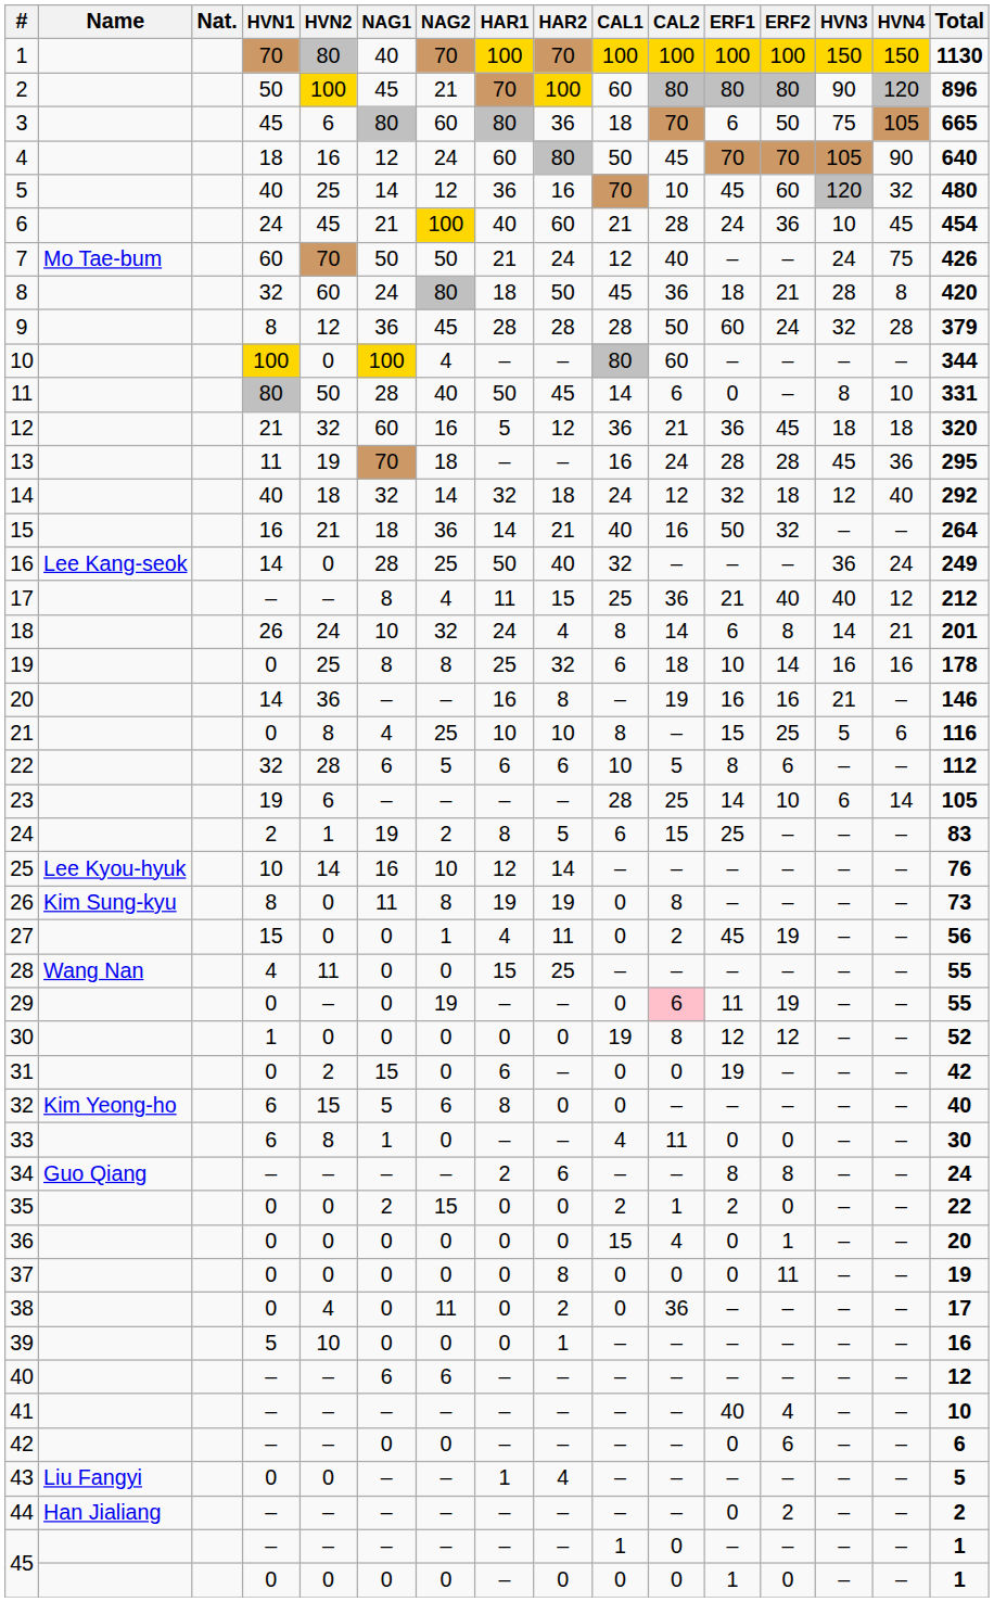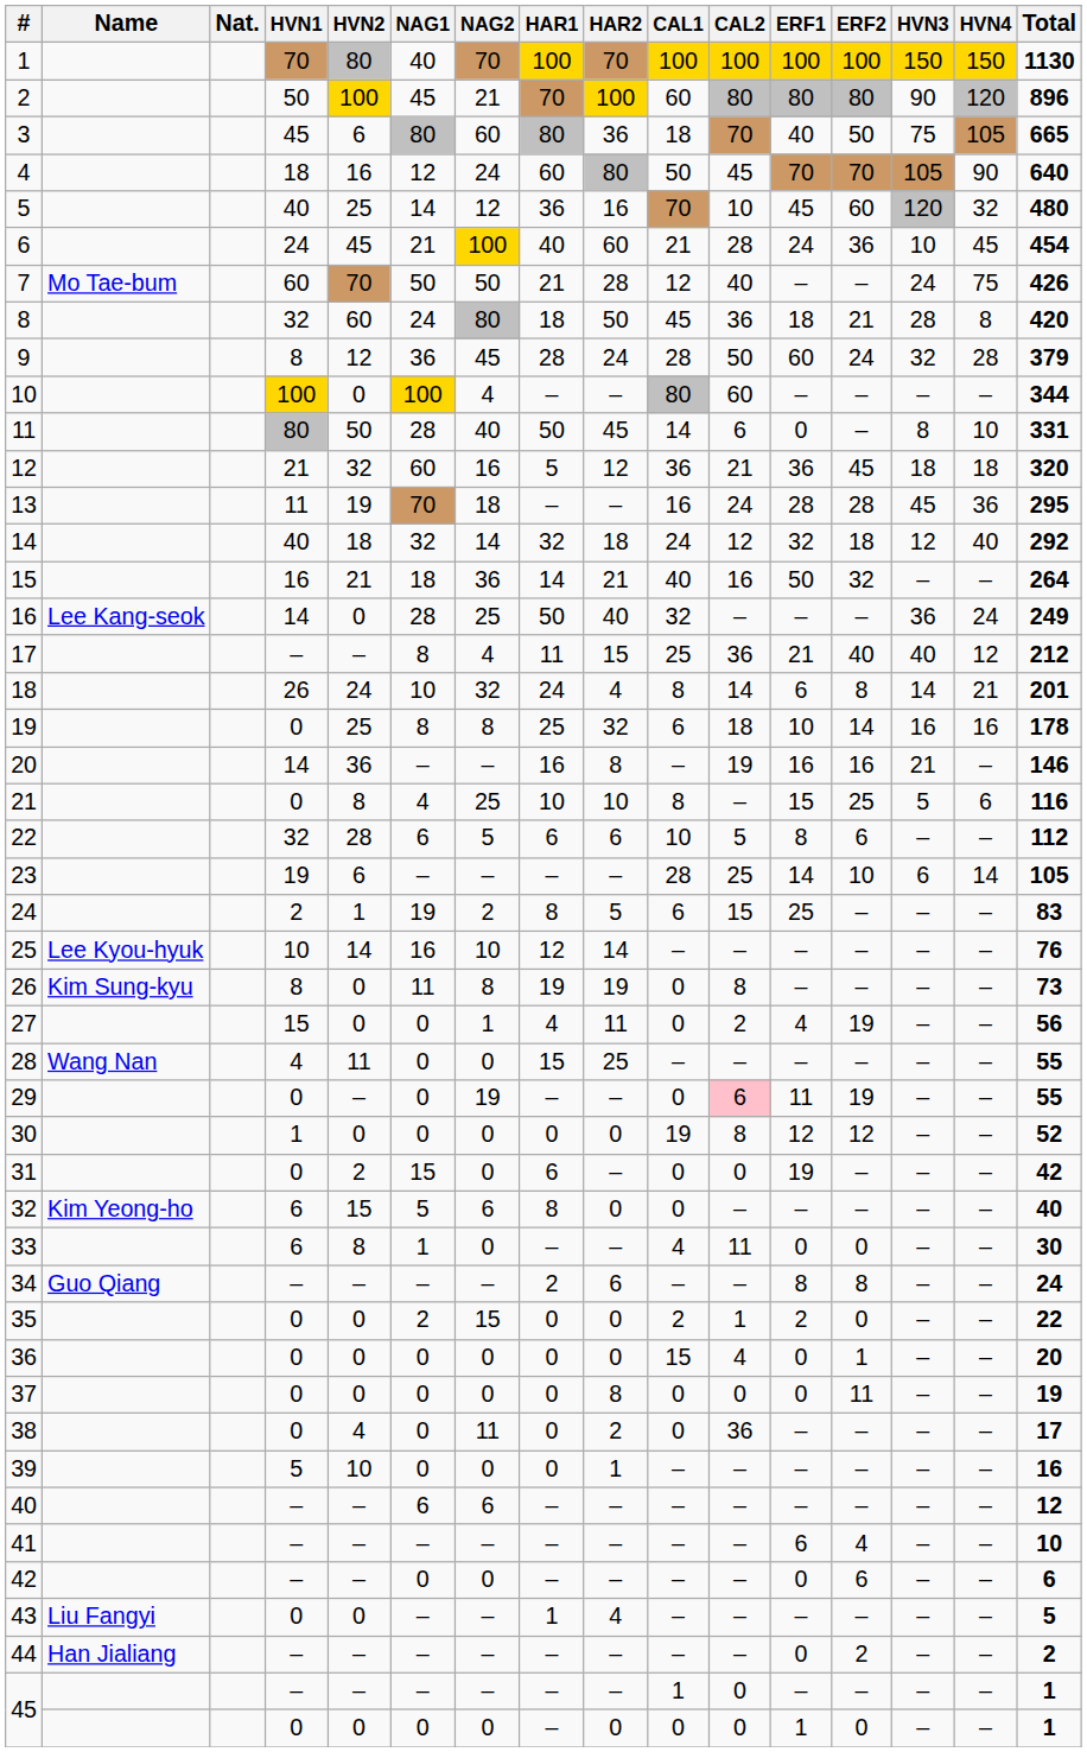3 | ERF1: 6 -> 40
7 | HAR2: 24 -> 28
9 | HAR2: 28 -> 24
27 | ERF1: 45 -> 4
41 | ERF1: 40 -> 6
